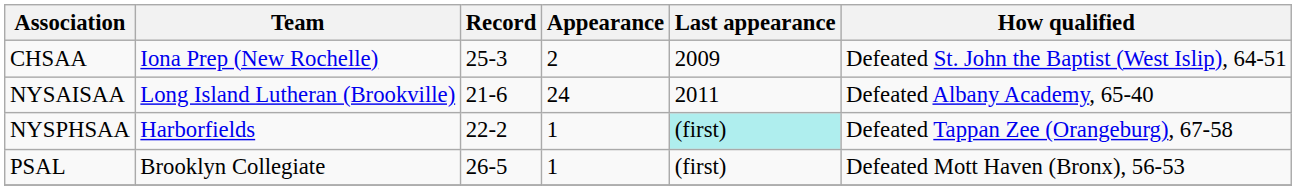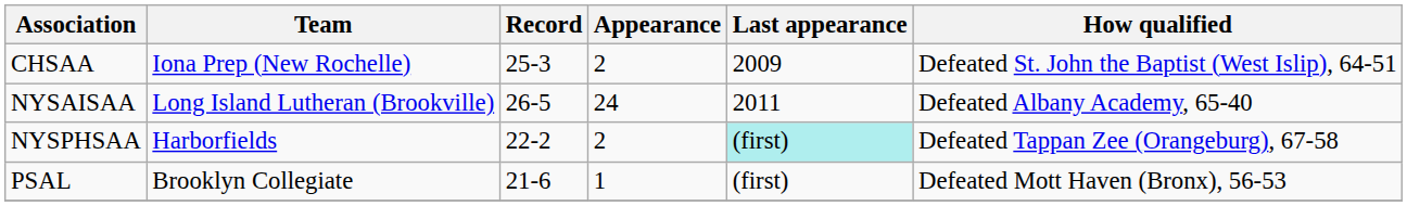NYSAISAA | Record: 21-6 -> 26-5
NYSPHSAA | Appearance: 1 -> 2
PSAL | Record: 26-5 -> 21-6
